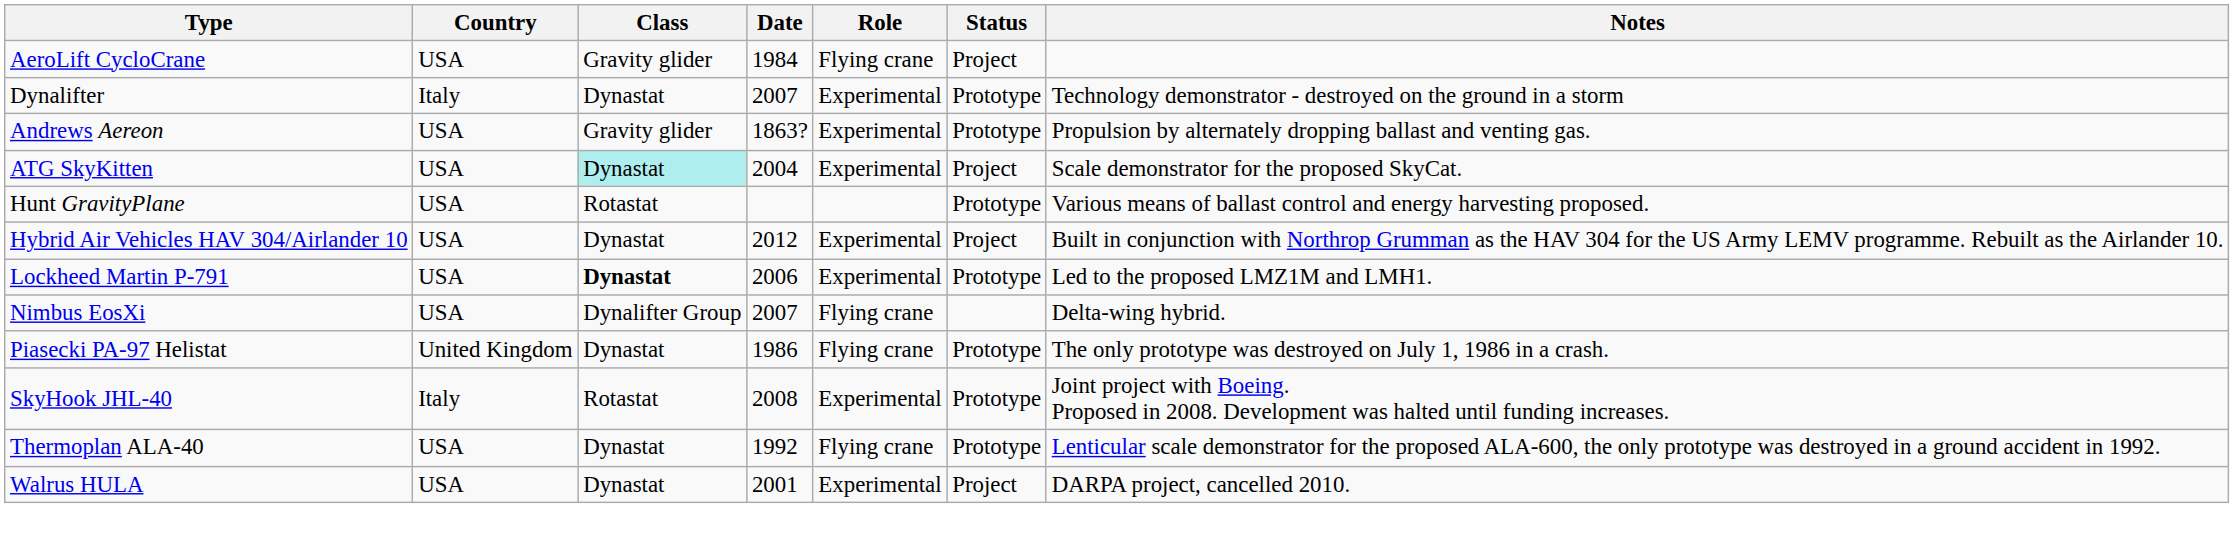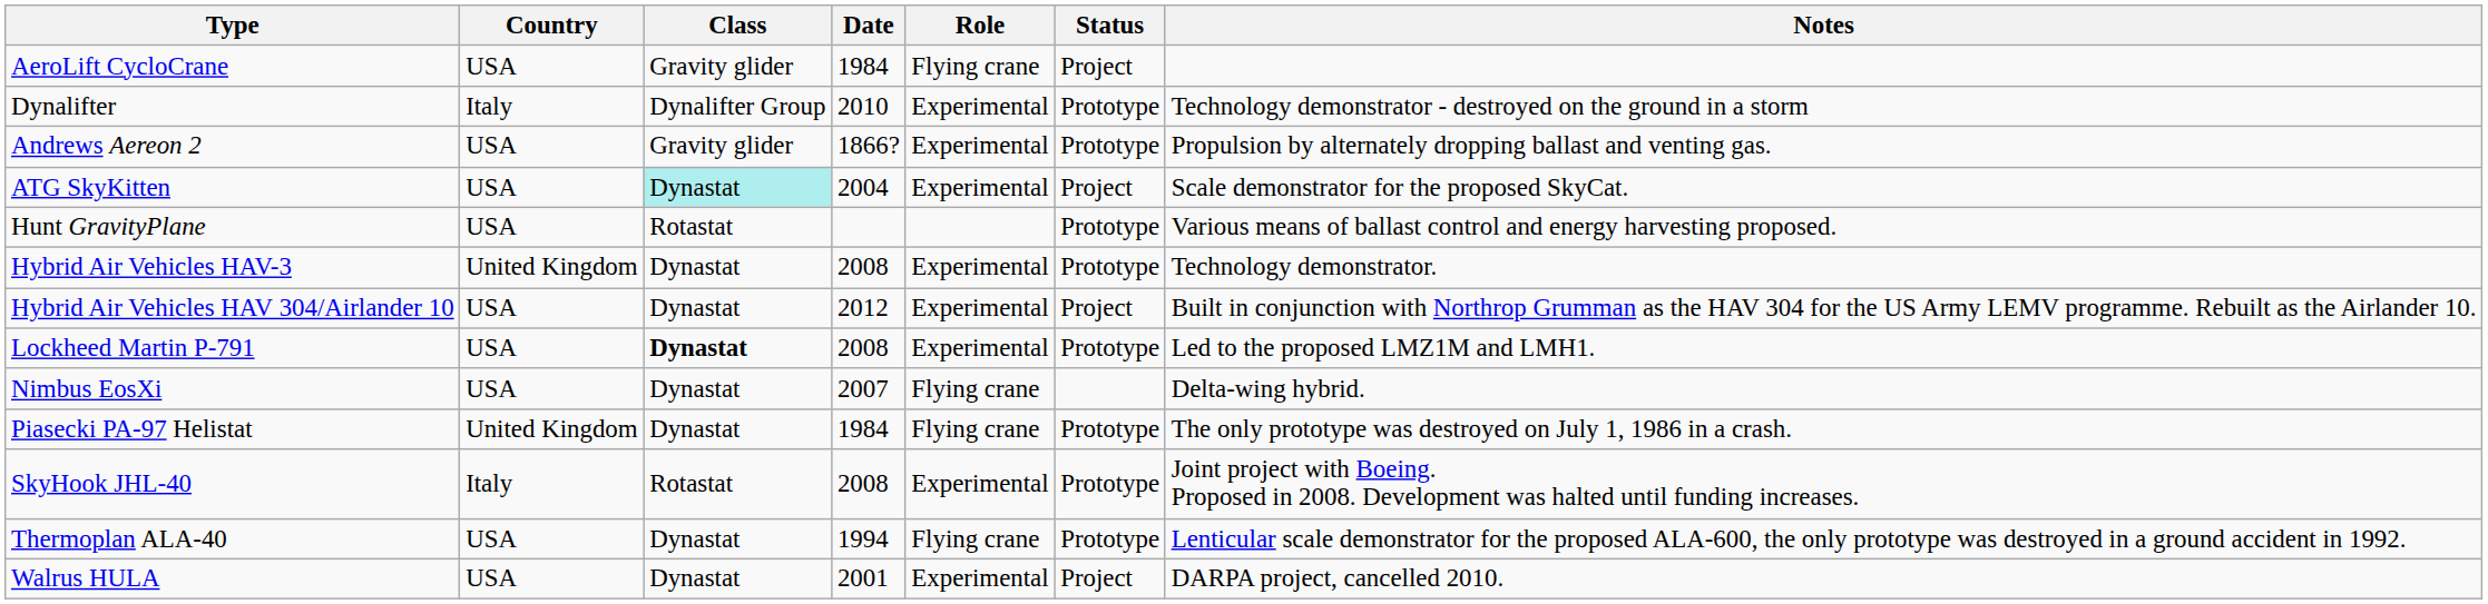Dynalifter | Class: Dynastat -> Dynalifter Group
Dynalifter | Date: 2007 -> 2010
- row: Andrews Aereon | USA | Gravity glider | 1863? | Experimental | Prototype | Propulsion by alternately dropping ballast and venting gas.
+ row: Andrews Aereon 2 | USA | Gravity glider | 1866? | Experimental | Prototype | Propulsion by alternately dropping ballast and venting gas.
+ row: Hybrid Air Vehicles HAV-3 | United Kingdom | Dynastat | 2008 | Experimental | Prototype | Technology demonstrator.
Lockheed Martin P-791 | Date: 2006 -> 2008
Nimbus EosXi | Class: Dynalifter Group -> Dynastat
Piasecki PA-97 Helistat | Date: 1986 -> 1984
Thermoplan ALA-40 | Date: 1992 -> 1994
